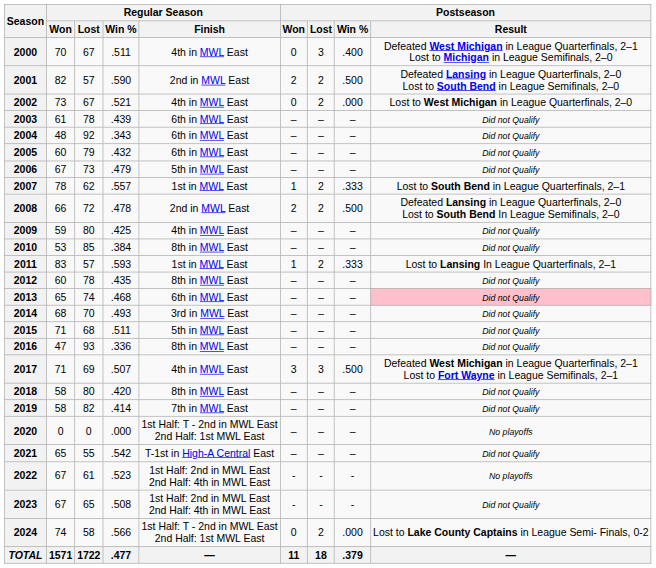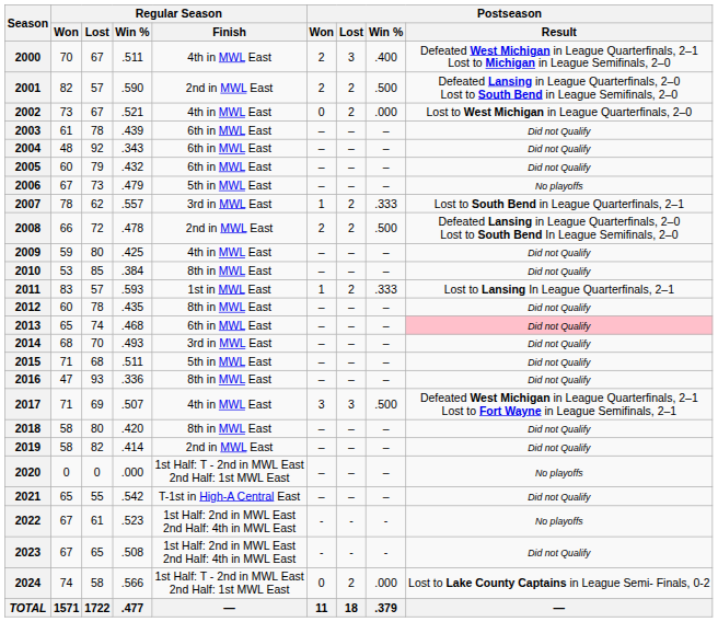2000 | Postseason / Won: 0 -> 2
2006 | Postseason / Result: Did not Qualify -> No playoffs
2007 | Regular Season / Finish: 1st in MWL East -> 3rd in MWL East
2019 | Regular Season / Finish: 7th in MWL East -> 2nd in MWL East
